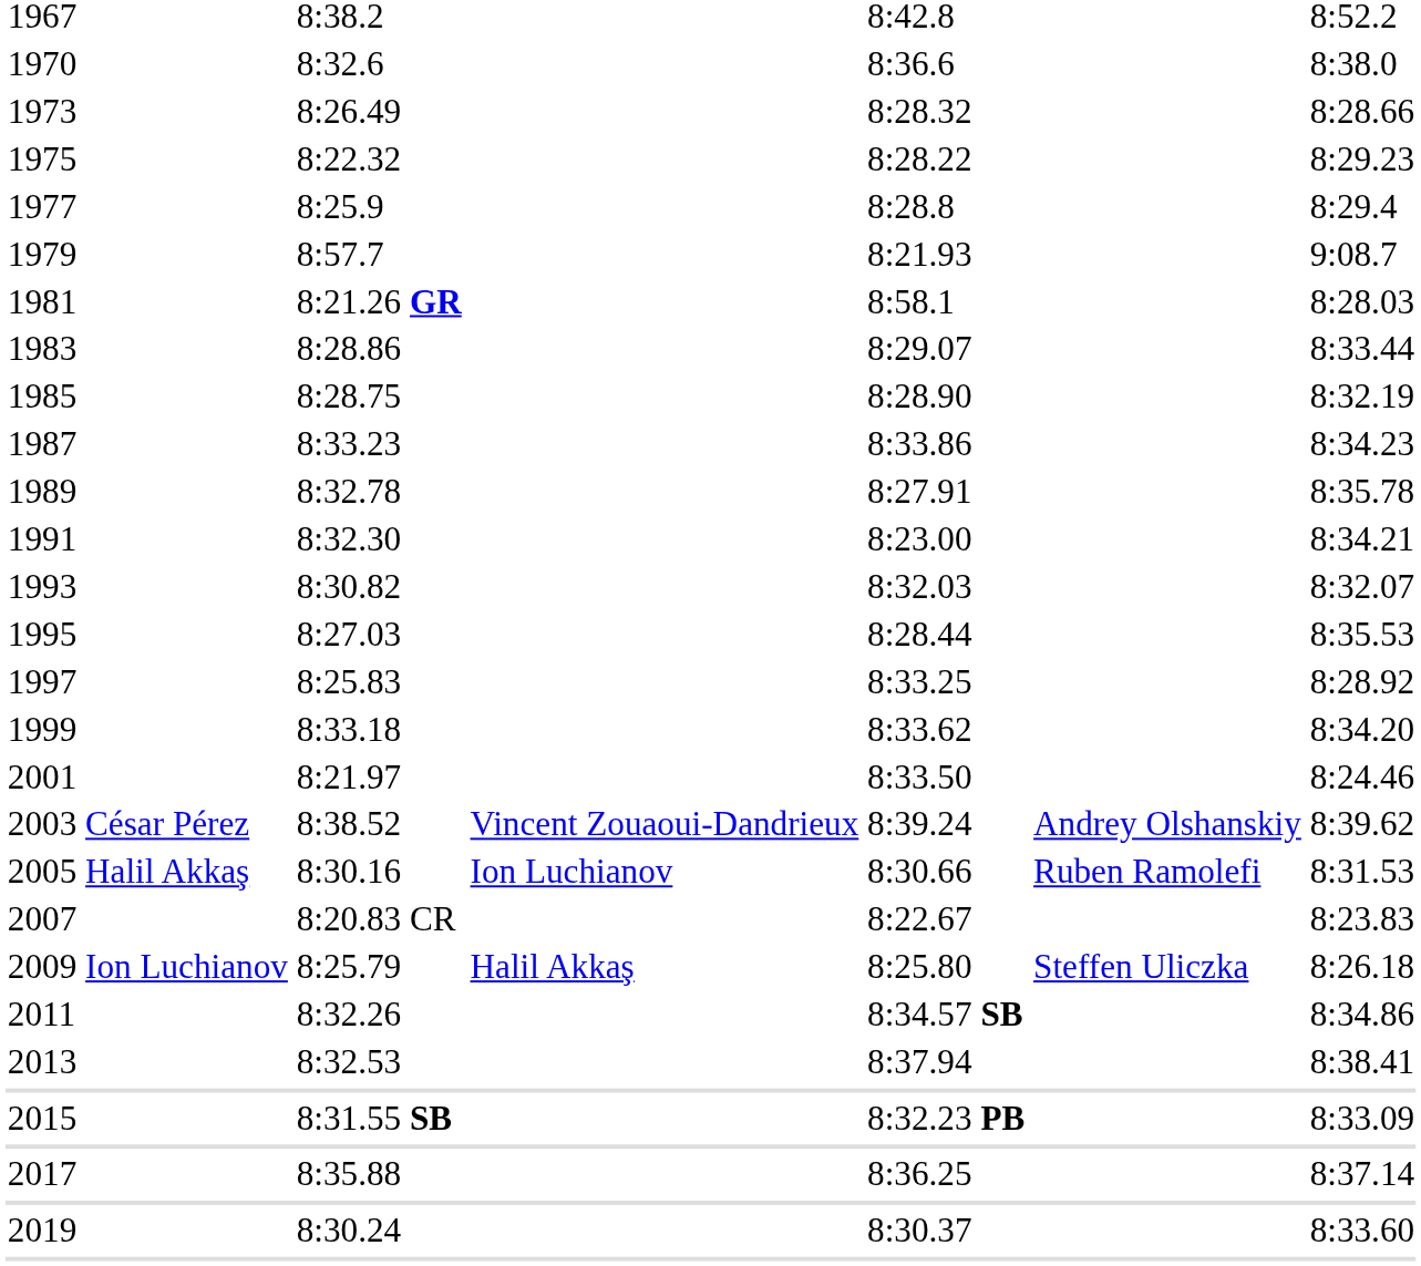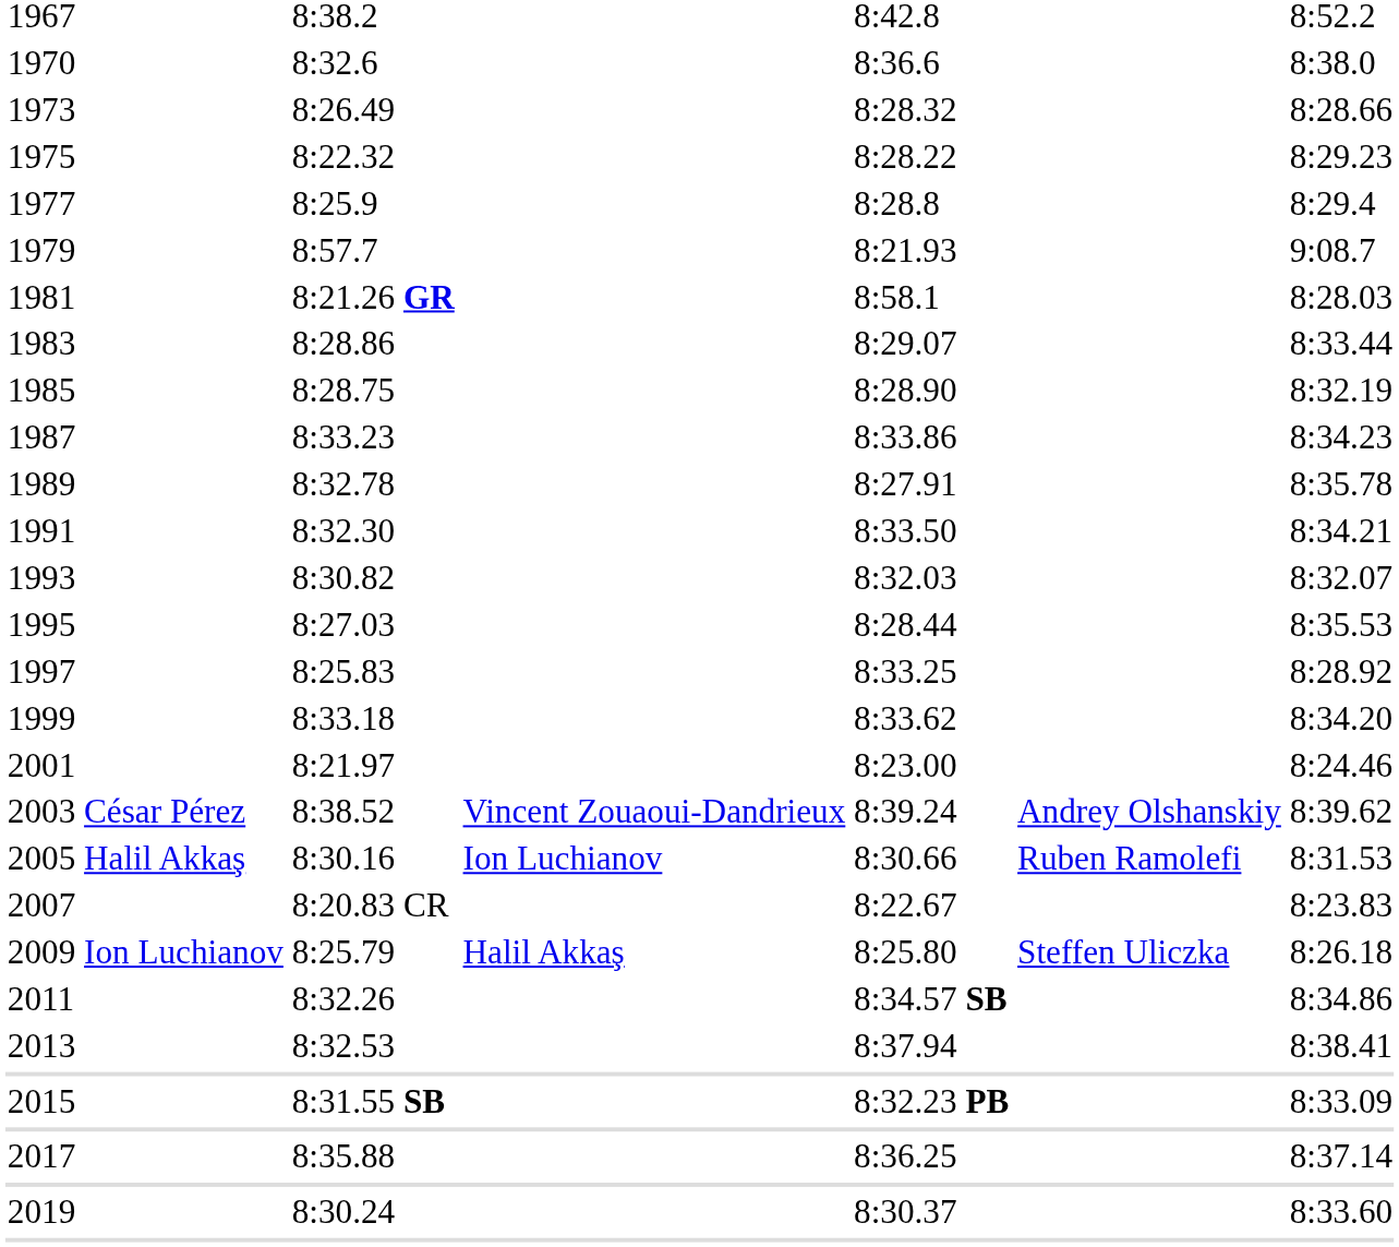1991 | column 5: 8:23.00 -> 8:33.50
2001 | column 5: 8:33.50 -> 8:23.00
